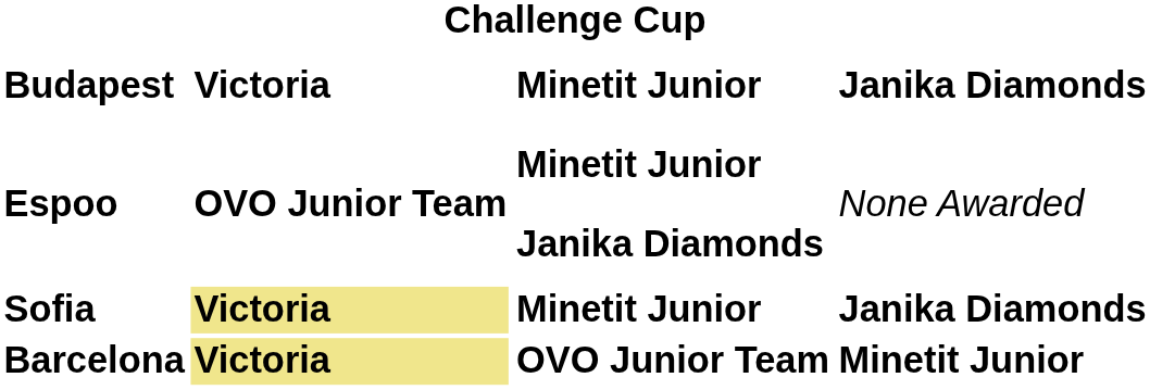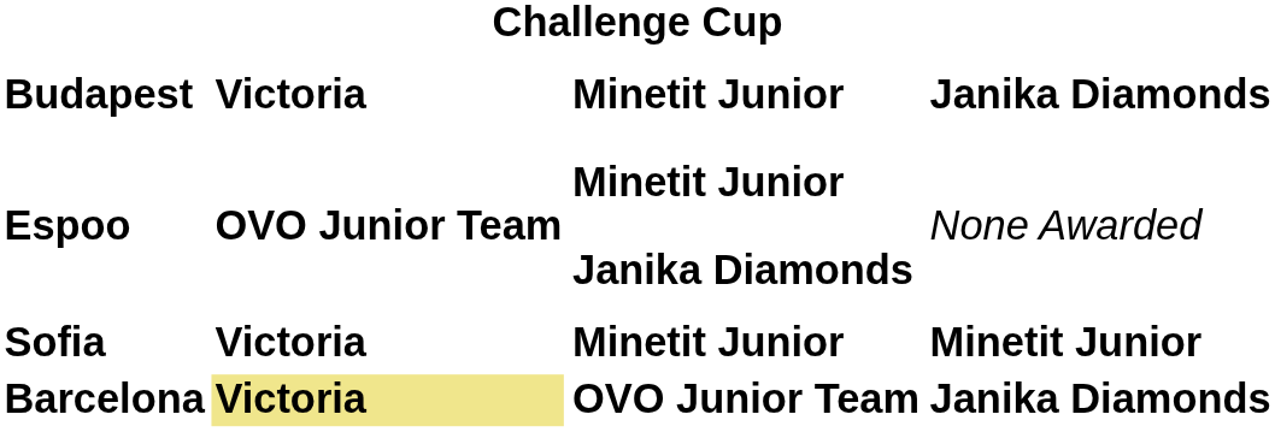Sofia | column 2: khaki background -> no background
Sofia | column 4: Janika Diamonds -> Minetit Junior
Barcelona | column 4: Minetit Junior -> Janika Diamonds
